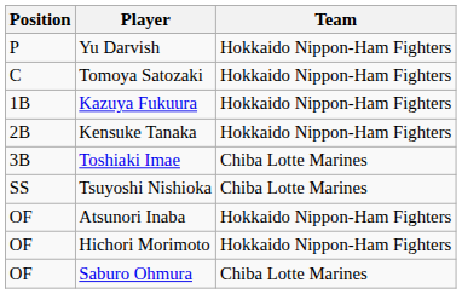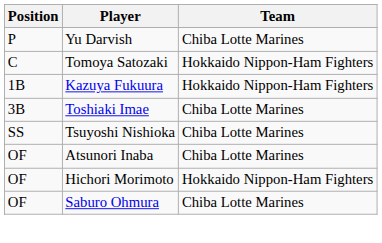Yu Darvish | Team: Hokkaido Nippon-Ham Fighters -> Chiba Lotte Marines
- row: 2B | Kensuke Tanaka | Hokkaido Nippon-Ham Fighters
Atsunori Inaba | Team: Hokkaido Nippon-Ham Fighters -> Chiba Lotte Marines
